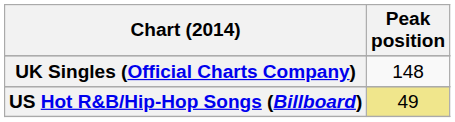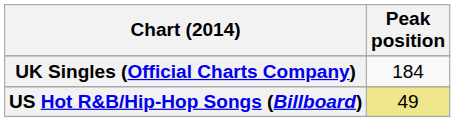UK Singles (Official Charts Company) | Peak position: 148 -> 184
